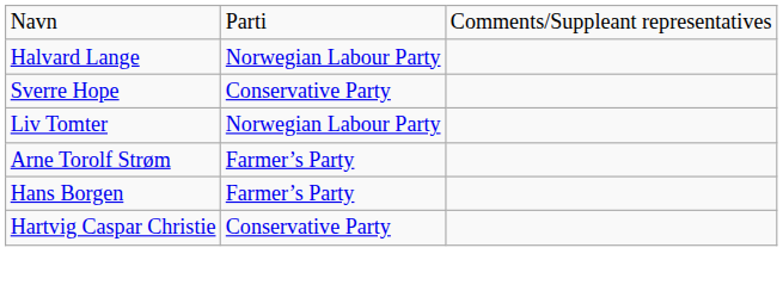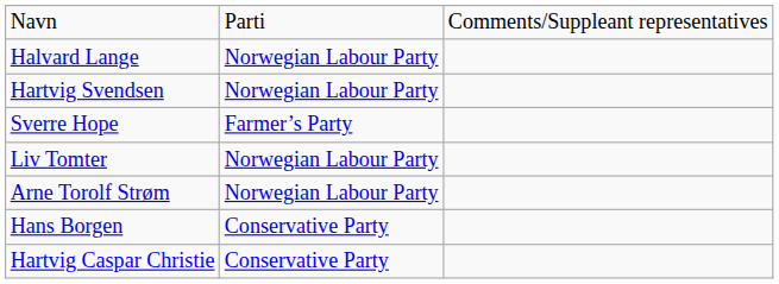+ row: Hartvig Svendsen | Norwegian Labour Party
Sverre Hope | column 2: Conservative Party -> Farmer’s Party
Arne Torolf Strøm | column 2: Farmer’s Party -> Norwegian Labour Party
Hans Borgen | column 2: Farmer’s Party -> Conservative Party
